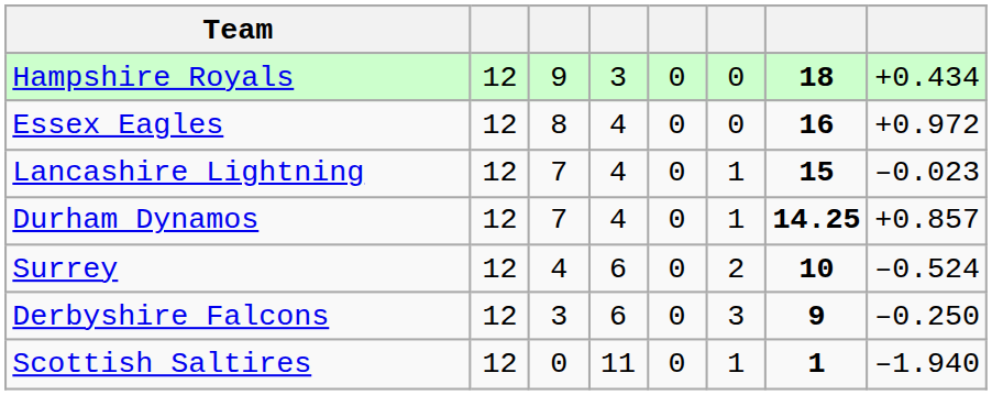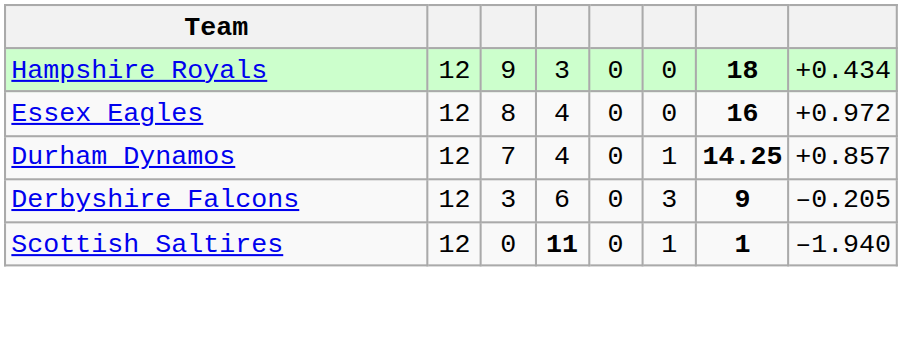- row: Lancashire Lightning | 12 | 7 | 4 | 0 | 1 | 15 | –0.023
- row: Surrey | 12 | 4 | 6 | 0 | 2 | 10 | –0.524
Derbyshire Falcons | column 8: –0.250 -> –0.205
Scottish Saltires | column 4: normal -> bold
